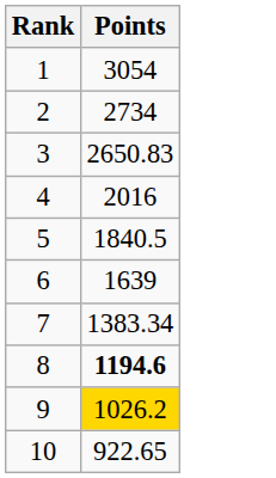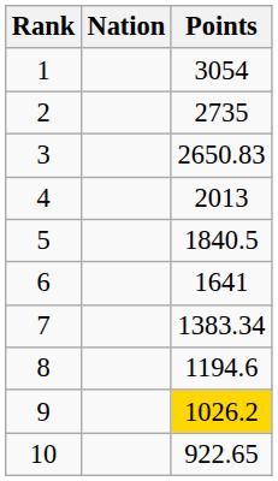+ column: Nation
2 | Points: 2734 -> 2735
4 | Points: 2016 -> 2013
6 | Points: 1639 -> 1641
8 | Points: bold -> normal
